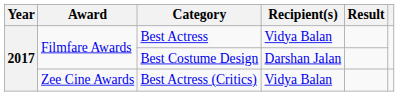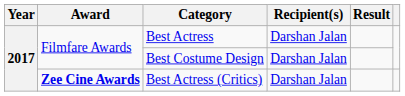Best Actress | Recipient(s): Vidya Balan -> Darshan Jalan
Best Actress (Critics) | Award: normal -> bold
Best Actress (Critics) | Recipient(s): Vidya Balan -> Darshan Jalan
